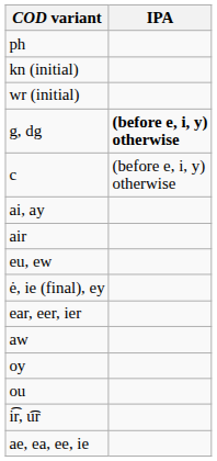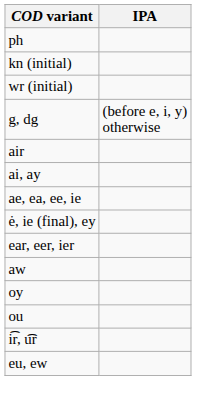g, dg | IPA: bold -> normal
- row: c | (before e, i, y) otherwise
rows swapped: ai, ay <-> air
rows swapped: ae, ea, ee, ie <-> eu, ew
